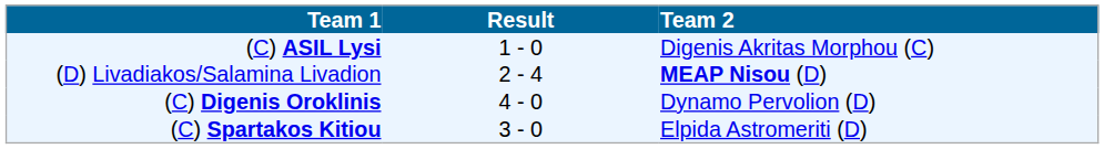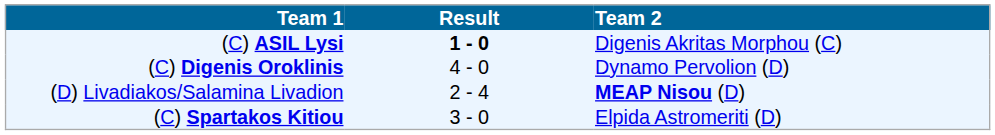(C) ASIL Lysi | Result: normal -> bold
rows swapped: (C) Digenis Oroklinis <-> (D) Livadiakos/Salamina Livadion
